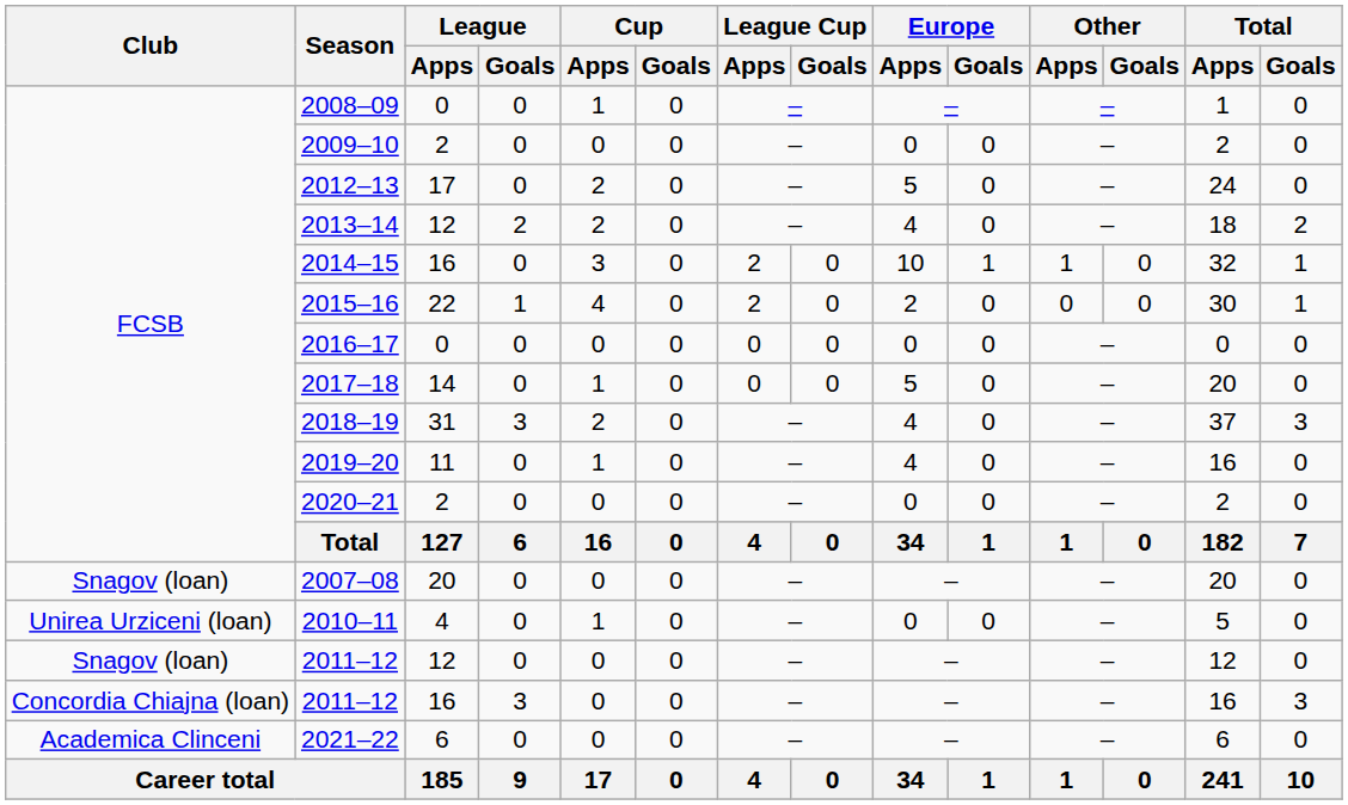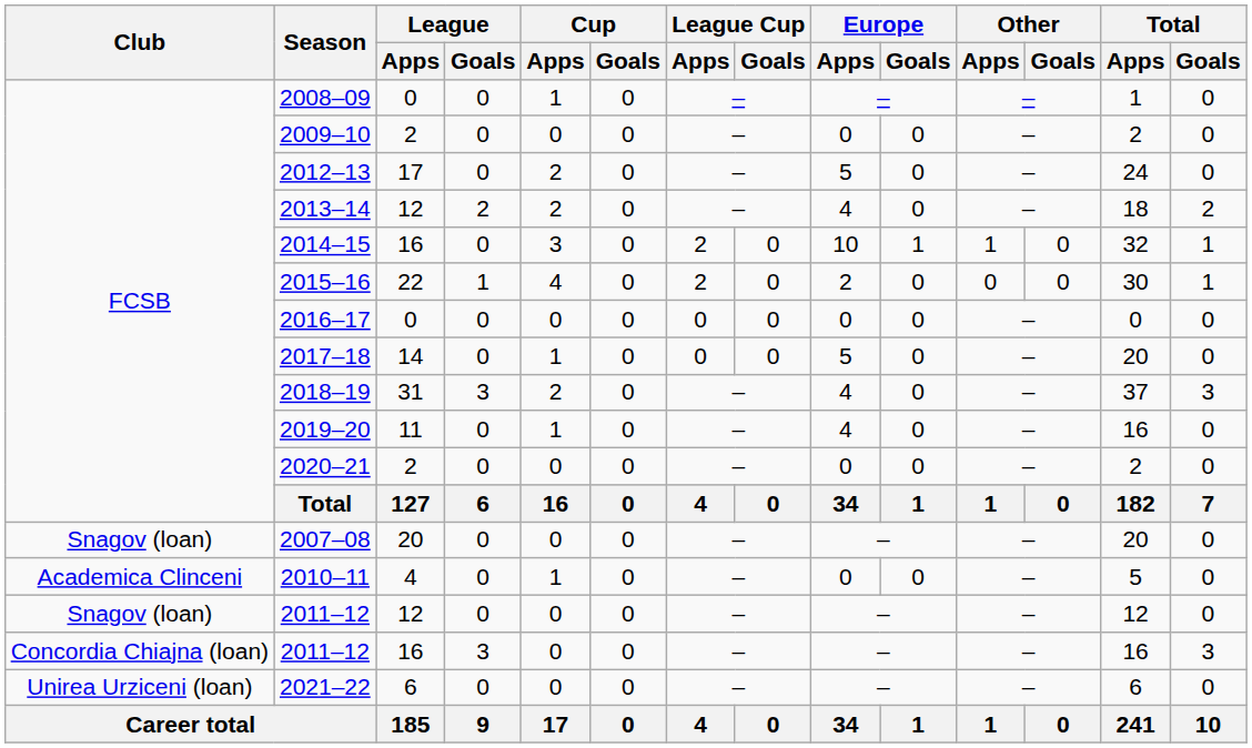2010–11 | Club: Unirea Urziceni (loan) -> Academica Clinceni
2021–22 | Club: Academica Clinceni -> Unirea Urziceni (loan)
